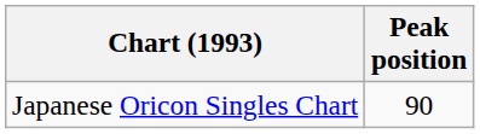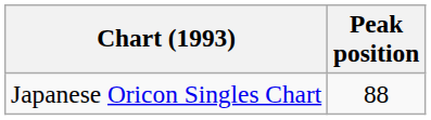Japanese Oricon Singles Chart | Peak position: 90 -> 88
